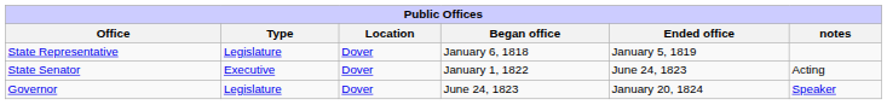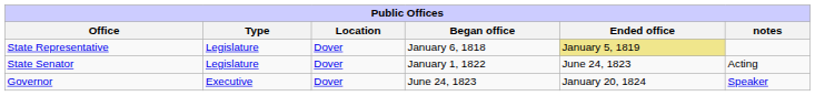State Representative | Ended office: no background -> khaki background
State Senator | Type: Executive -> Legislature
Governor | Type: Legislature -> Executive
